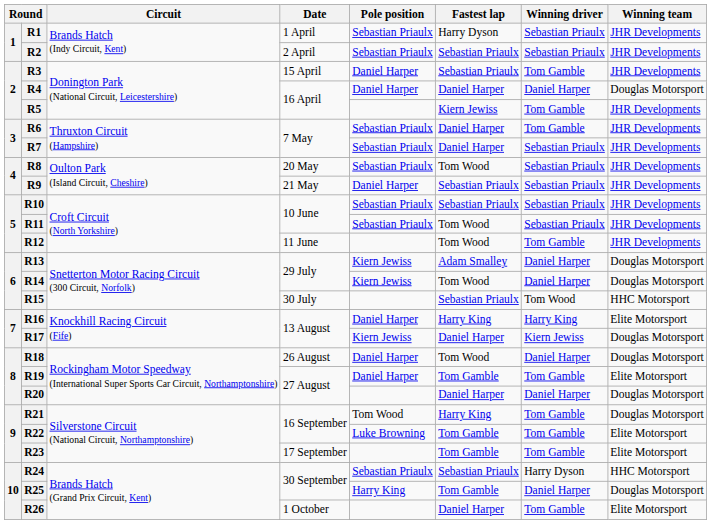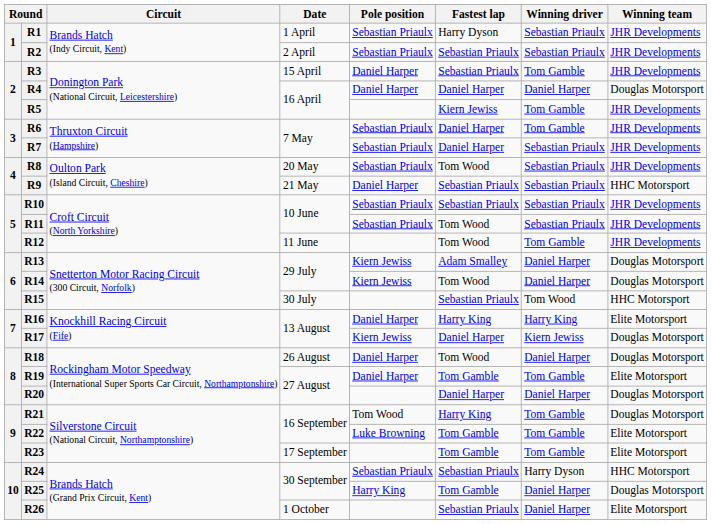R9 | Winning team: JHR Developments -> HHC Motorsport
R26 | Fastest lap: Daniel Harper -> Sebastian Priaulx
R26 | Winning driver: Tom Gamble -> Daniel Harper
